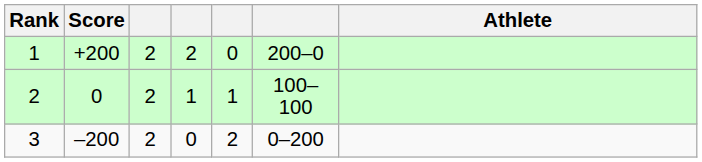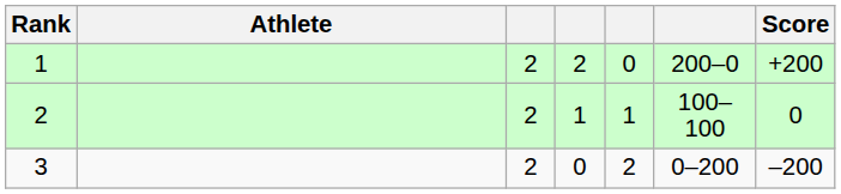columns swapped: Athlete <-> Score
